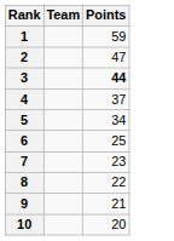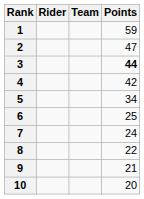+ column: Rider
4 | Points: 37 -> 42
7 | Points: 23 -> 24
